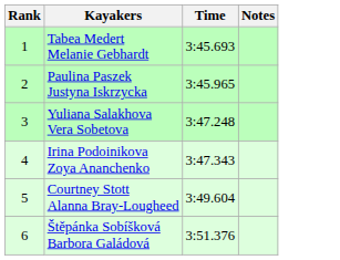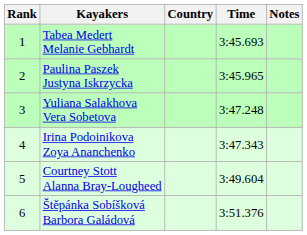+ column: Country
